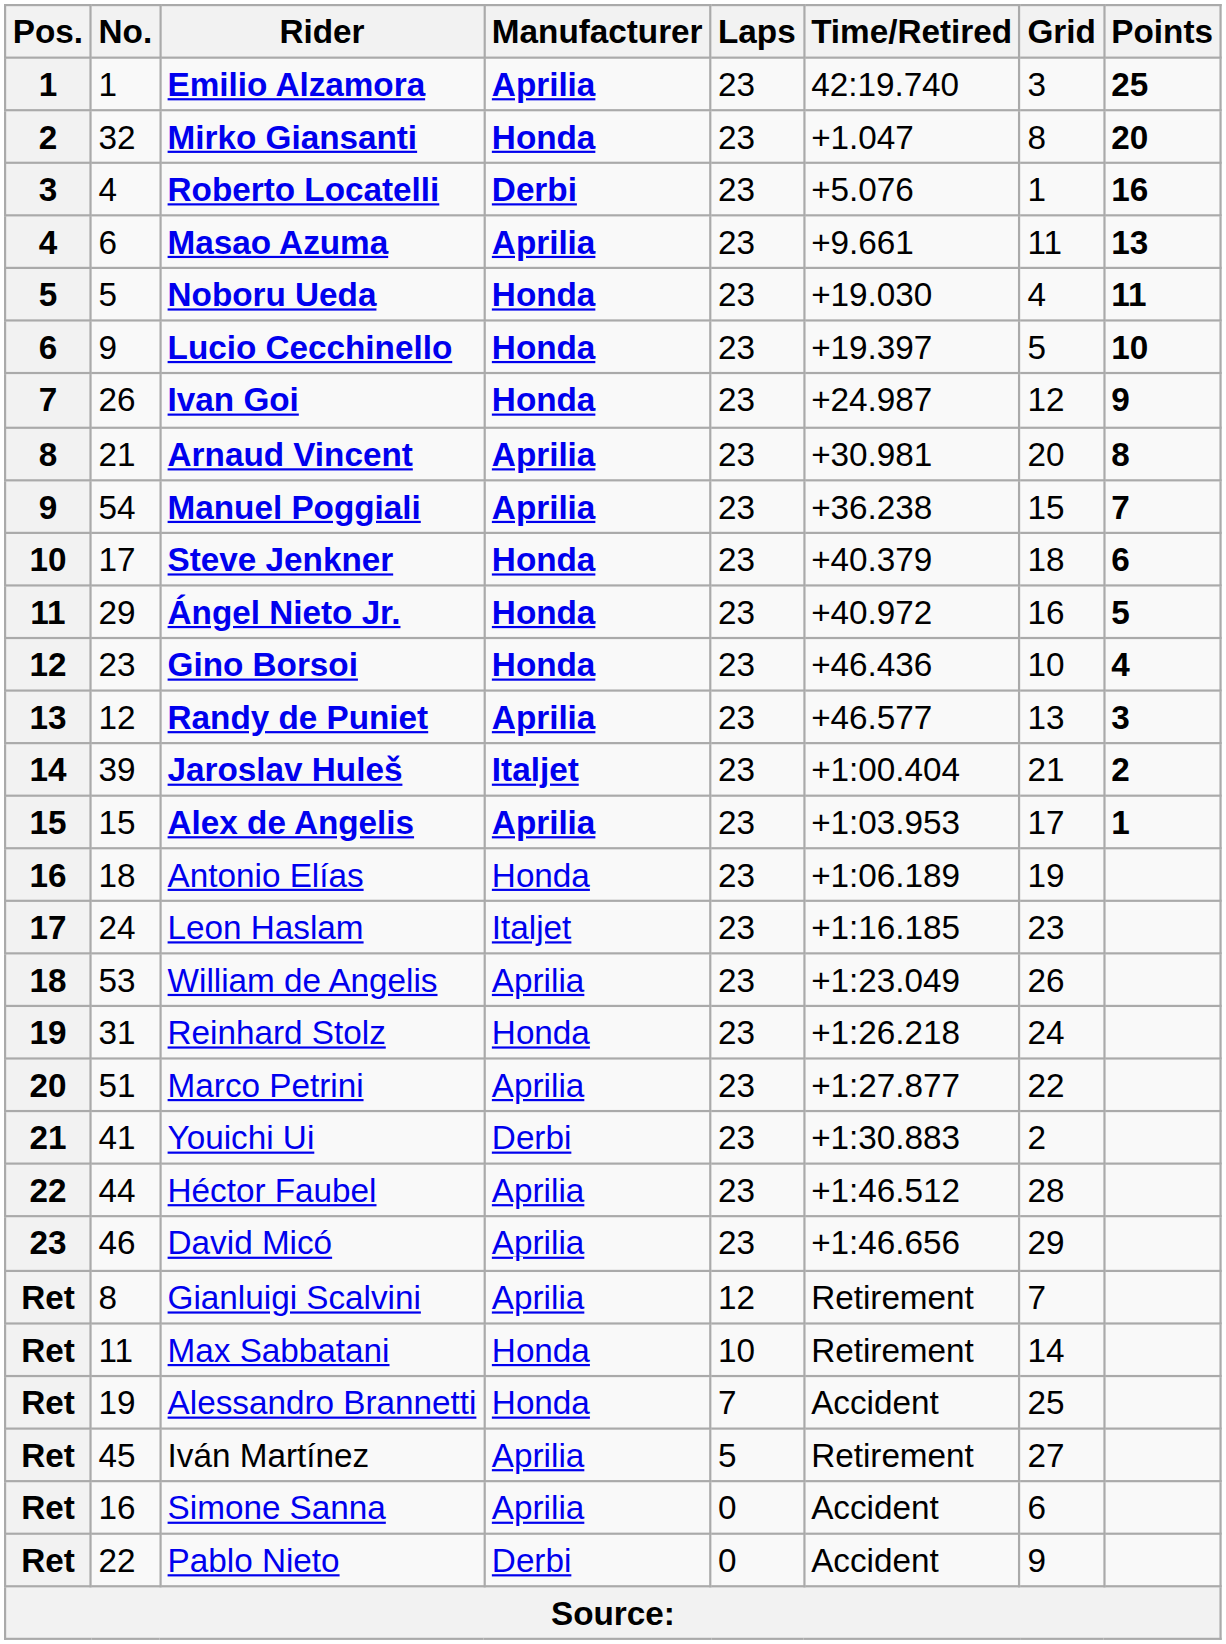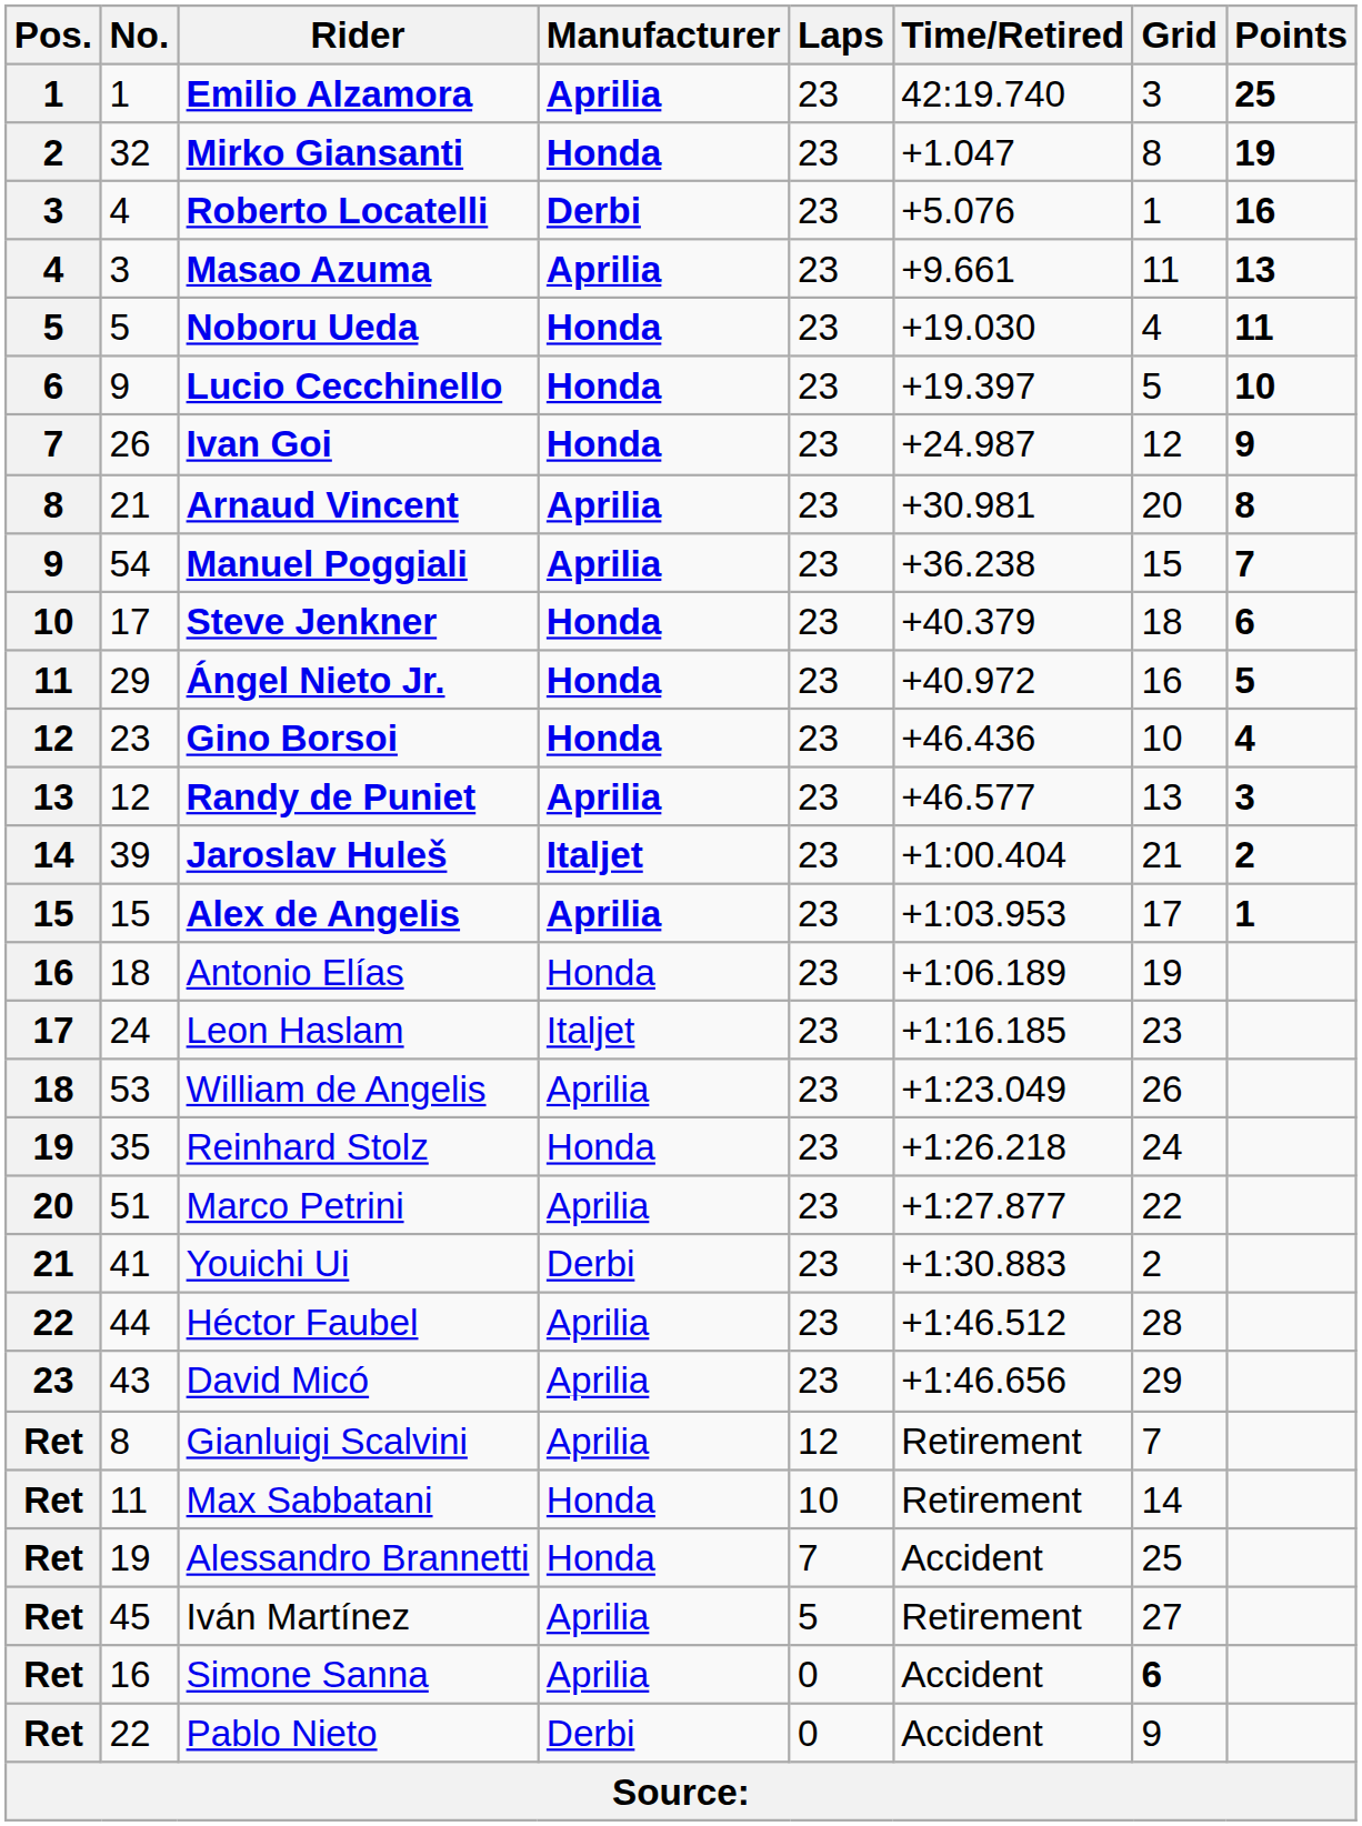Mirko Giansanti | Points: 20 -> 19
Masao Azuma | No.: 6 -> 3
Reinhard Stolz | No.: 31 -> 35
David Micó | No.: 46 -> 43
Simone Sanna | Grid: normal -> bold
